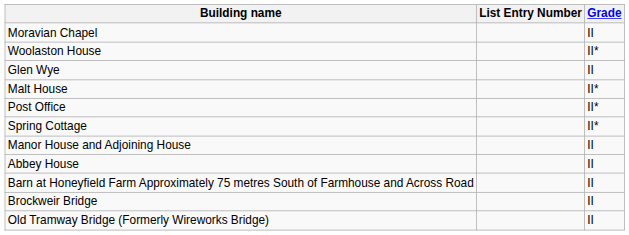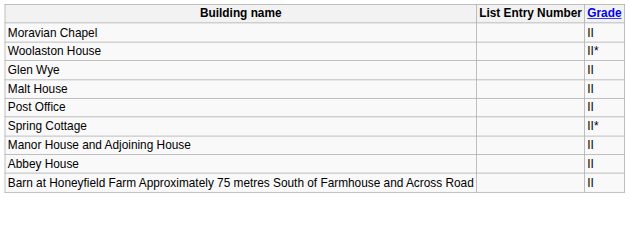Malt House | Grade: II* -> II
Post Office | Grade: II* -> II
- row: Brockweir Bridge | II
- row: Old Tramway Bridge (Formerly Wireworks Bridge) | II
